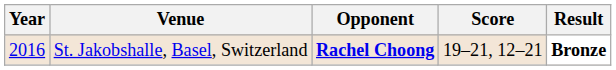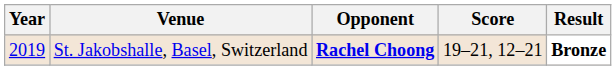St. Jakobshalle, Basel, Switzerland | Year: 2016 -> 2019
